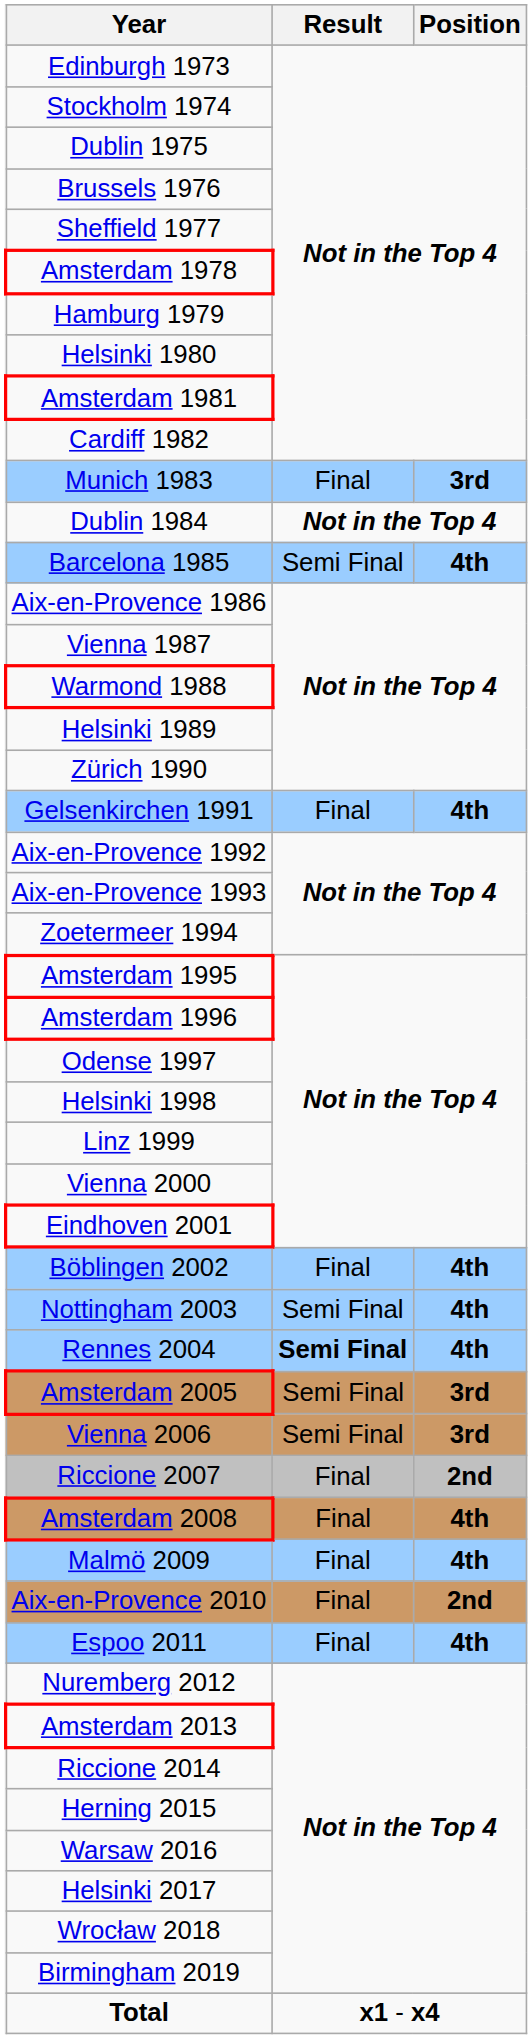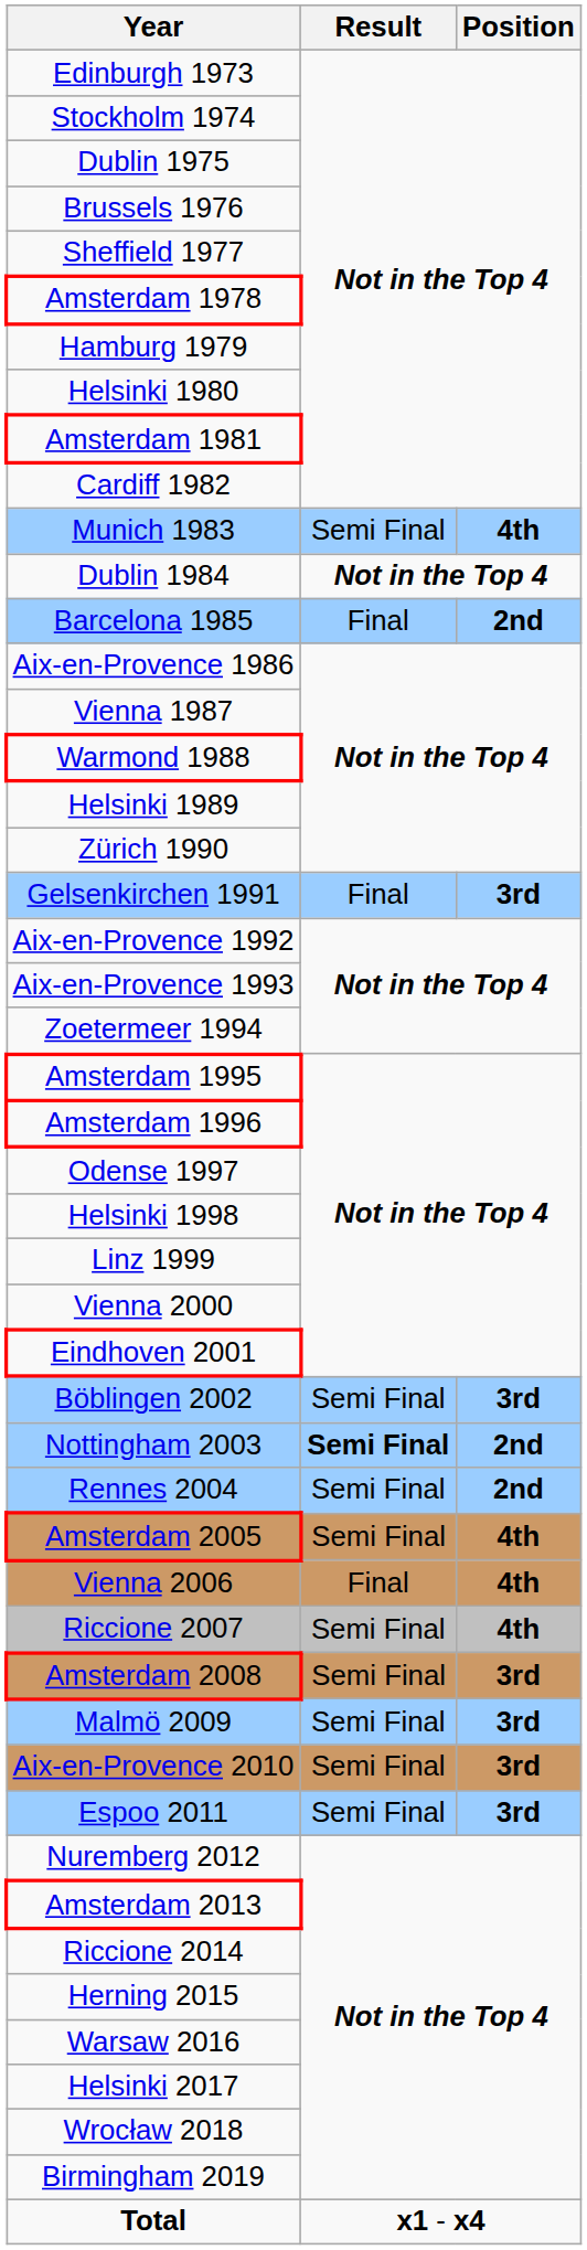Munich 1983 | Result: Final -> Semi Final
Munich 1983 | Position: 3rd -> 4th
Barcelona 1985 | Result: Semi Final -> Final
Barcelona 1985 | Position: 4th -> 2nd
Gelsenkirchen 1991 | Position: 4th -> 3rd
Böblingen 2002 | Result: Final -> Semi Final
Böblingen 2002 | Position: 4th -> 3rd
Nottingham 2003 | Result: normal -> bold
Nottingham 2003 | Position: 4th -> 2nd
Rennes 2004 | Result: bold -> normal
Rennes 2004 | Position: 4th -> 2nd
Amsterdam 2005 | Position: 3rd -> 4th
Vienna 2006 | Result: Semi Final -> Final
Vienna 2006 | Position: 3rd -> 4th
Riccione 2007 | Result: Final -> Semi Final
Riccione 2007 | Position: 2nd -> 4th
Amsterdam 2008 | Result: Final -> Semi Final
Amsterdam 2008 | Position: 4th -> 3rd
Malmö 2009 | Result: Final -> Semi Final
Malmö 2009 | Position: 4th -> 3rd
Aix-en-Provence 2010 | Result: Final -> Semi Final
Aix-en-Provence 2010 | Position: 2nd -> 3rd
Espoo 2011 | Result: Final -> Semi Final
Espoo 2011 | Position: 4th -> 3rd
